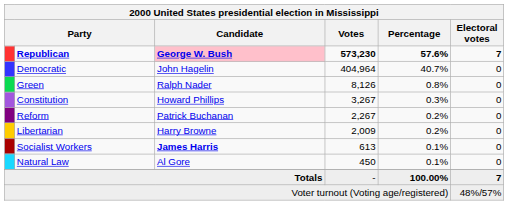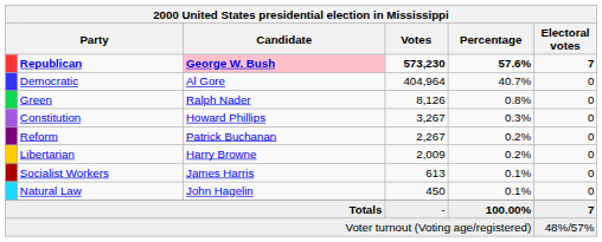Democratic | Candidate: John Hagelin -> Al Gore
Socialist Workers | Candidate: bold -> normal
Natural Law | Candidate: Al Gore -> John Hagelin
